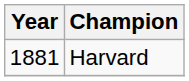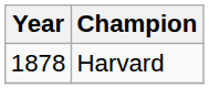Harvard | Year: 1881 -> 1878
